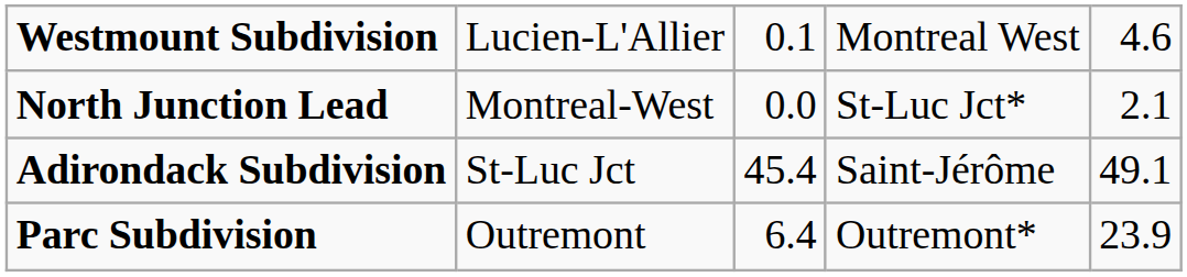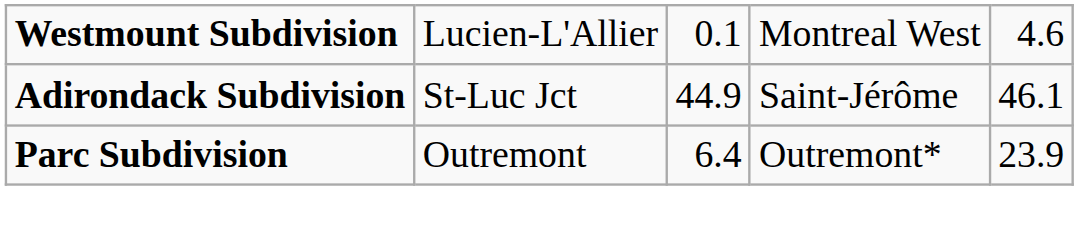- row: North Junction Lead | Montreal-West | 0.0 | St-Luc Jct* | 2.1
Adirondack Subdivision | column 3: 45.4 -> 44.9
Adirondack Subdivision | column 5: 49.1 -> 46.1
